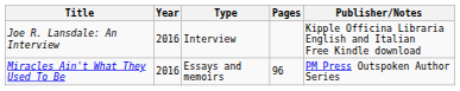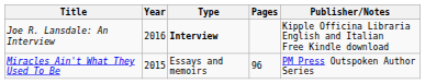Joe R. Lansdale: An Interview | Type: normal -> bold
Miracles Ain't What They Used To Be | Year: 2016 -> 2015
